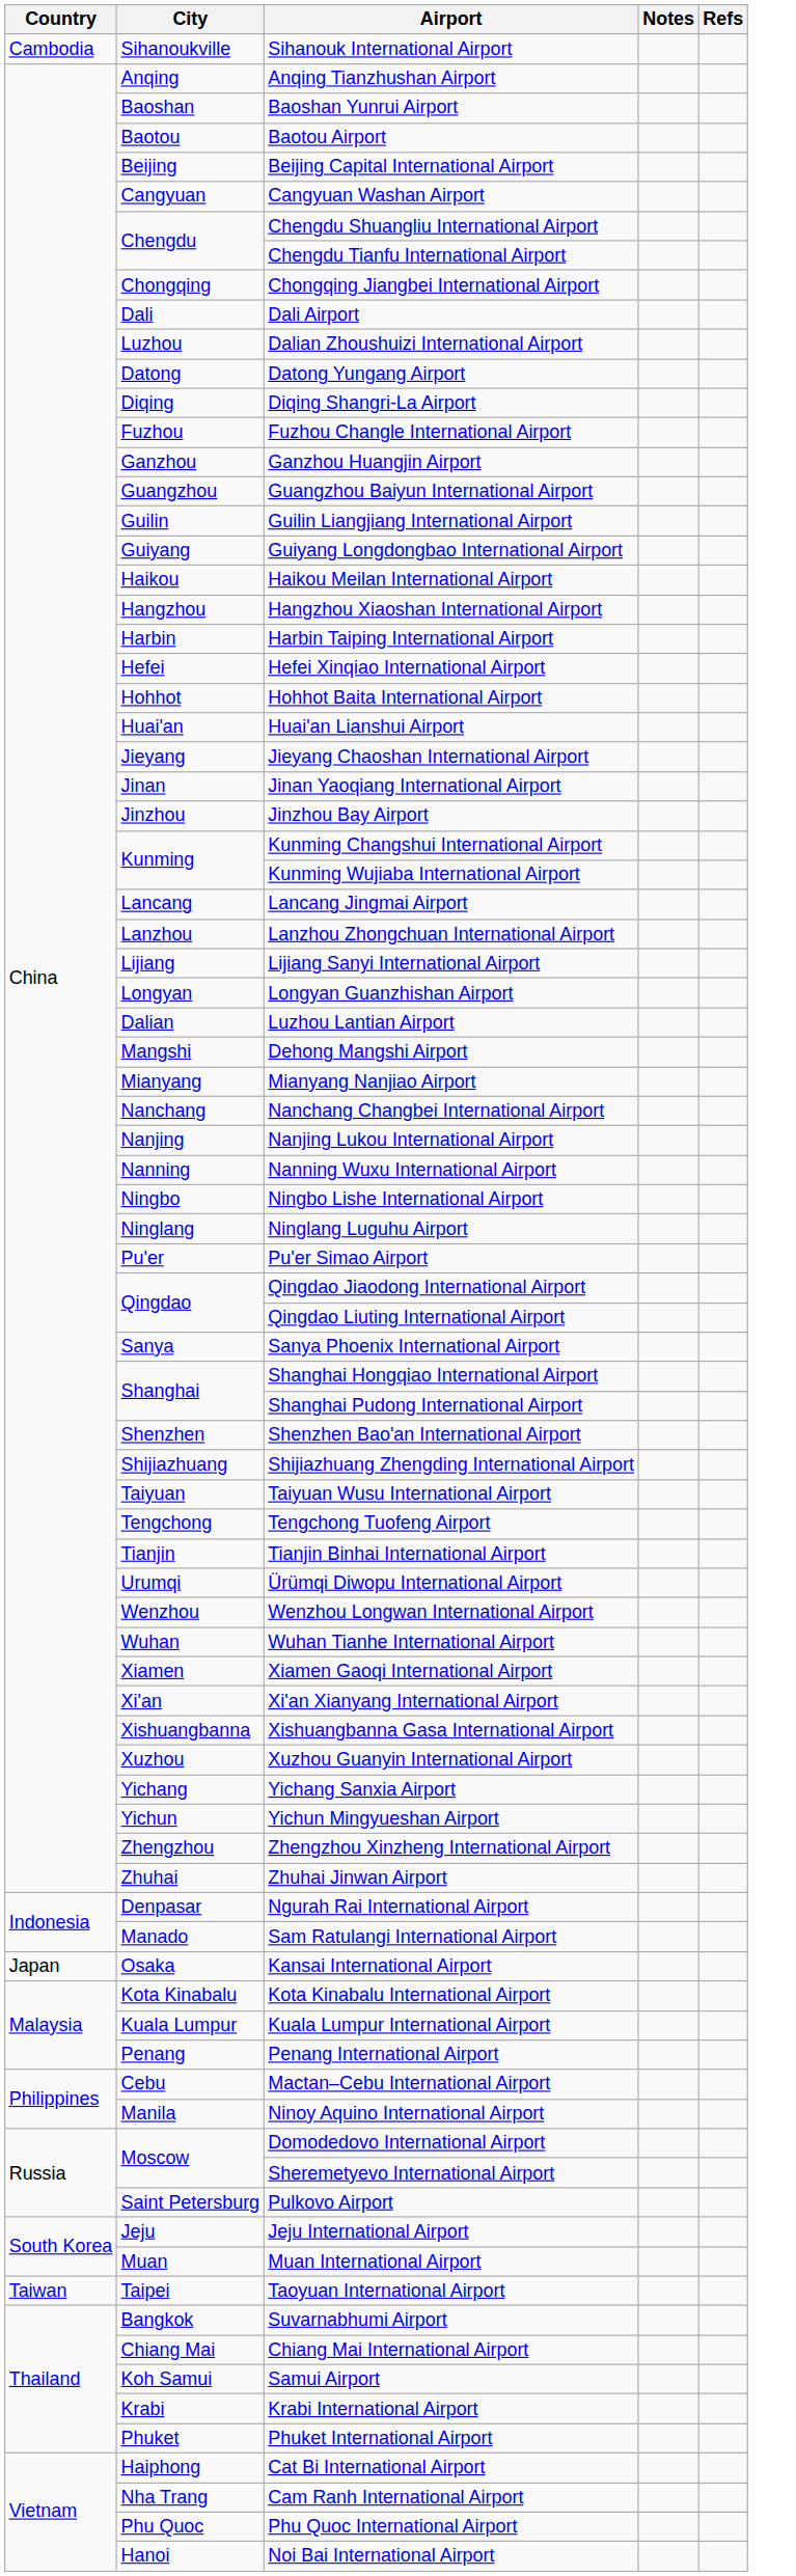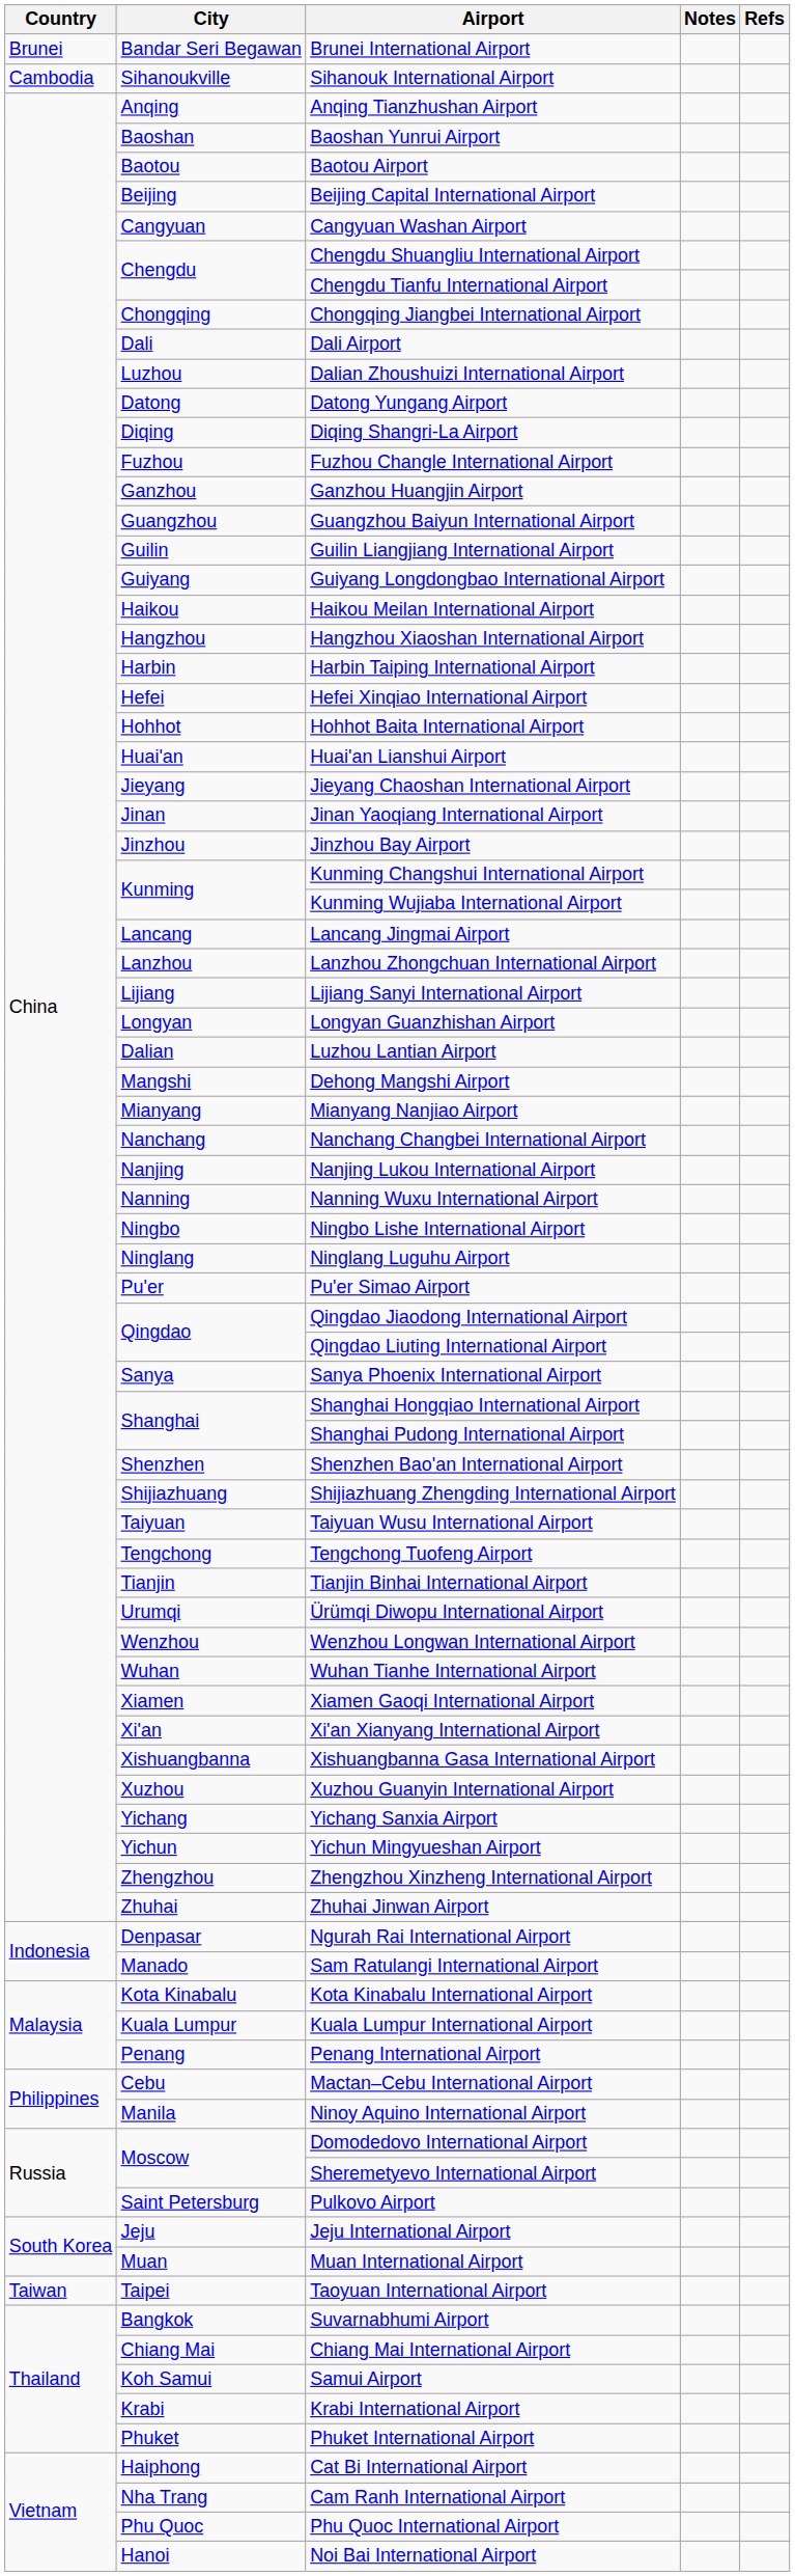+ row: Brunei | Bandar Seri Begawan | Brunei International Airport
- row: Japan | Osaka | Kansai International Airport
